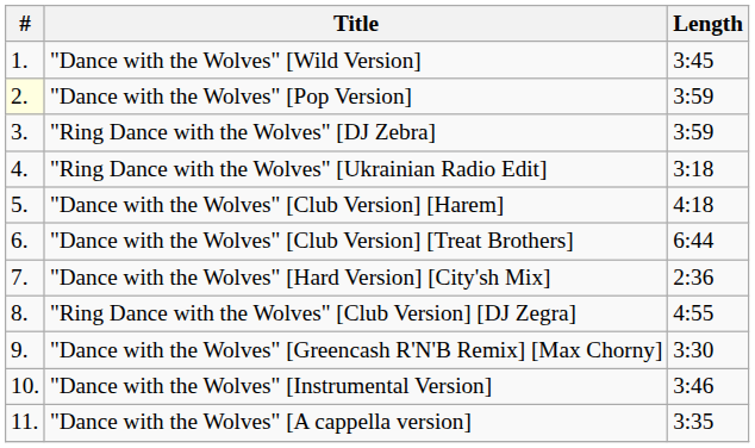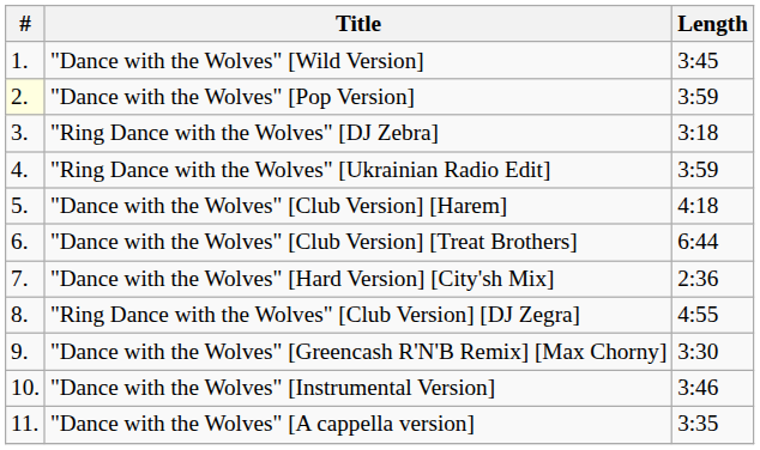"Ring Dance with the Wolves" [DJ Zebra] | Length: 3:59 -> 3:18
"Ring Dance with the Wolves" [Ukrainian Radio Edit] | Length: 3:18 -> 3:59
